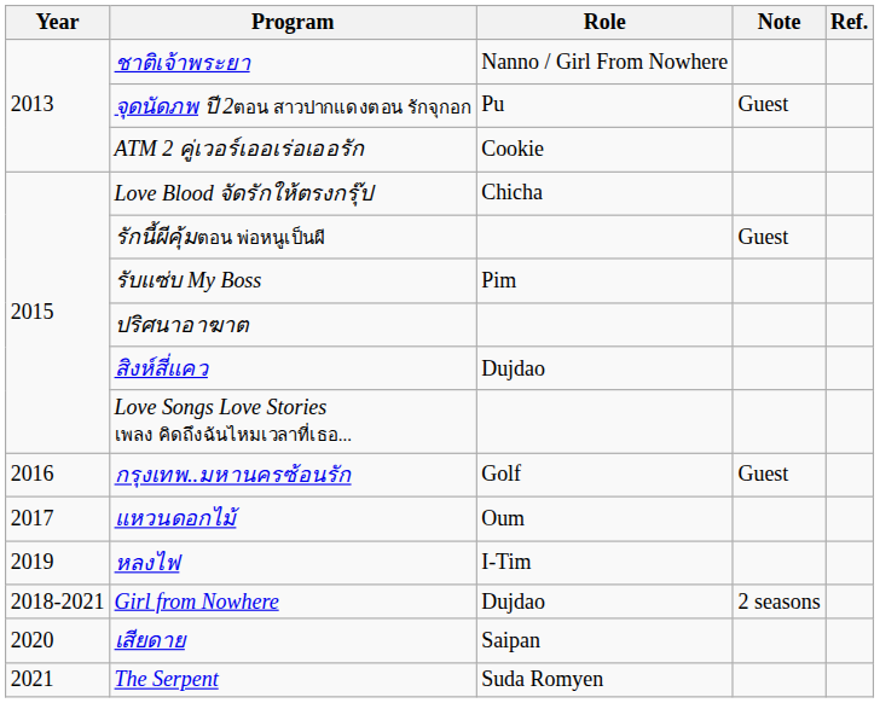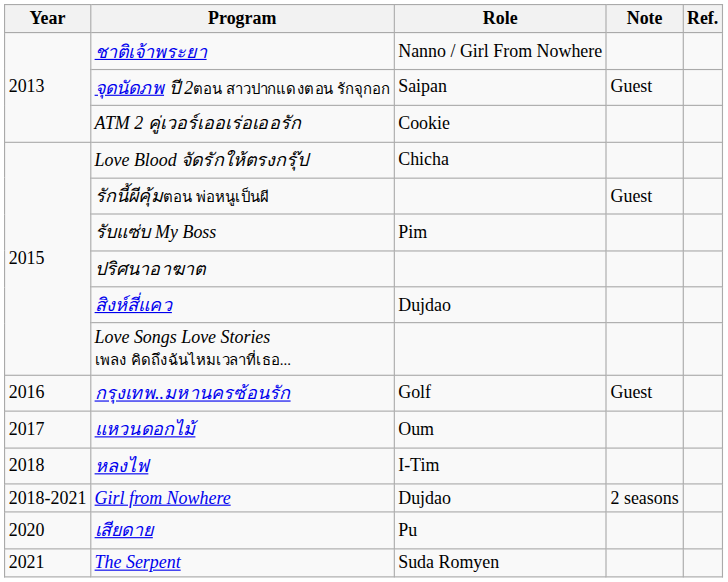จุดนัดภพ ปี 2ตอน สาวปากแดงตอน รักจุกอก | Role: Pu -> Saipan
หลงไฟ | Year: 2019 -> 2018
เสียดาย | Role: Saipan -> Pu
